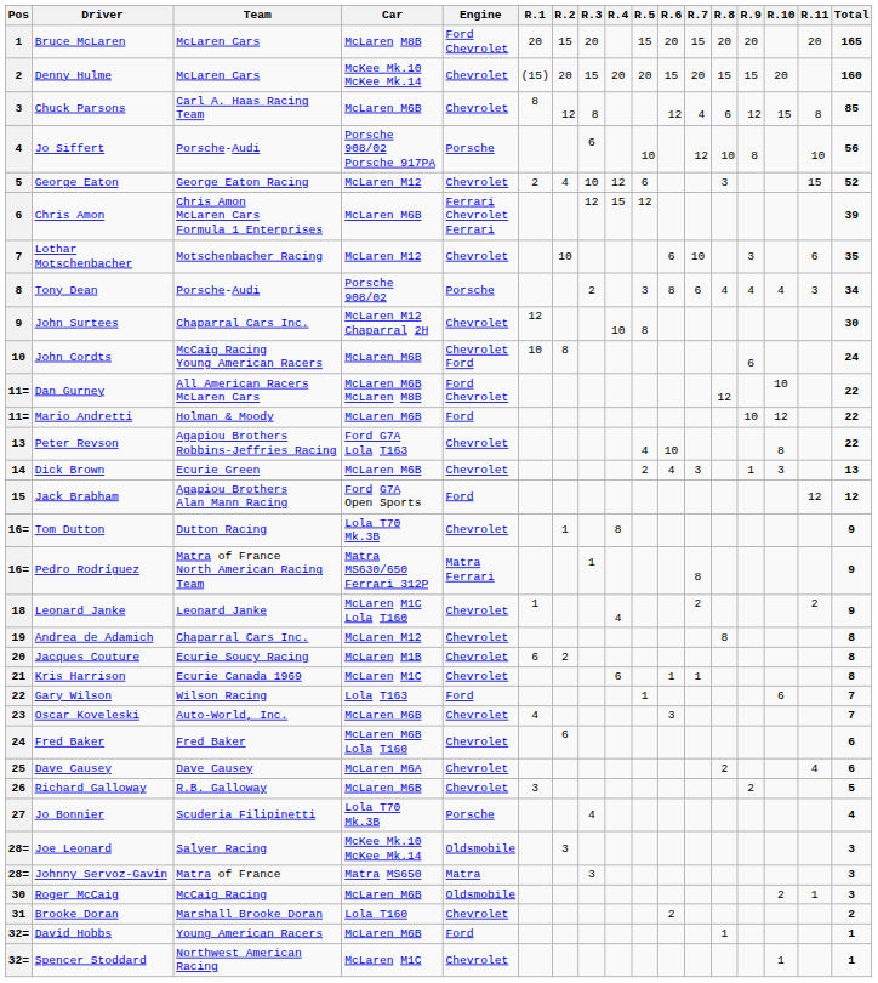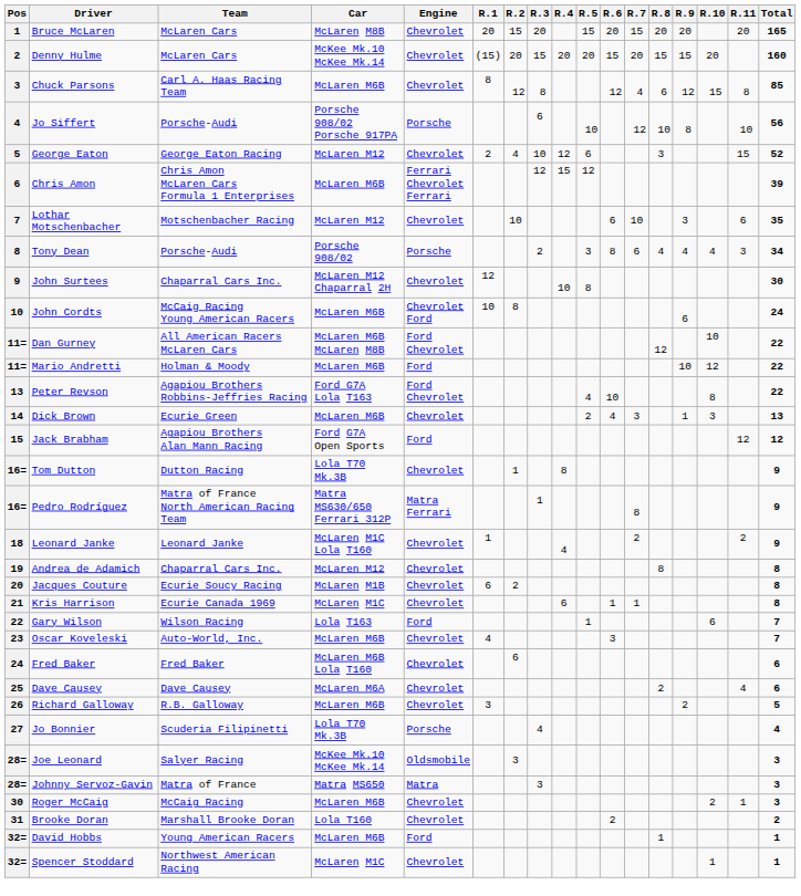Bruce McLaren | Engine: Ford Chevrolet -> Chevrolet
Peter Revson | Engine: Chevrolet -> Ford Chevrolet
Roger McCaig | Engine: Oldsmobile -> Chevrolet
